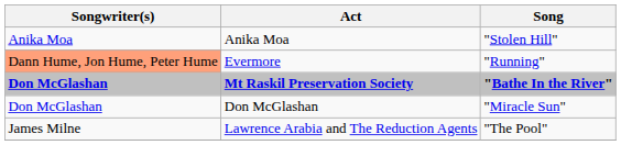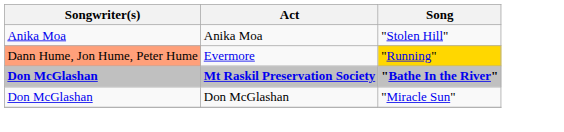Evermore | Song: no background -> gold background
- row: James Milne | Lawrence Arabia and The Reduction Agents | "The Pool"
